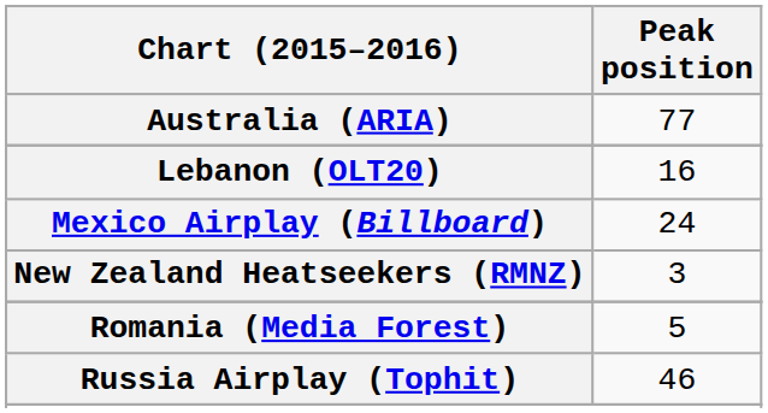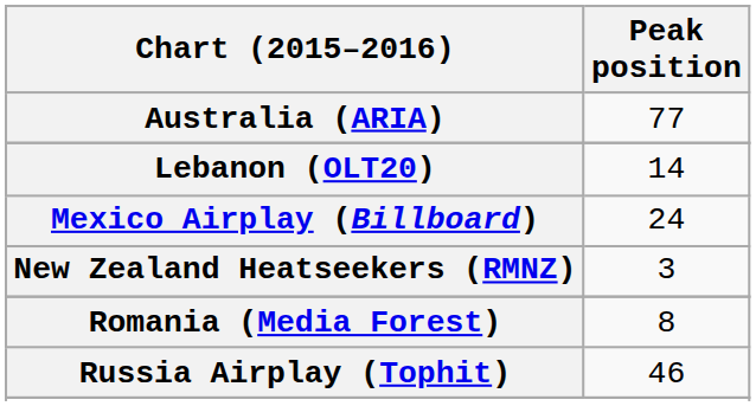Lebanon (OLT20) | Peak position: 16 -> 14
Romania (Media Forest) | Peak position: 5 -> 8
